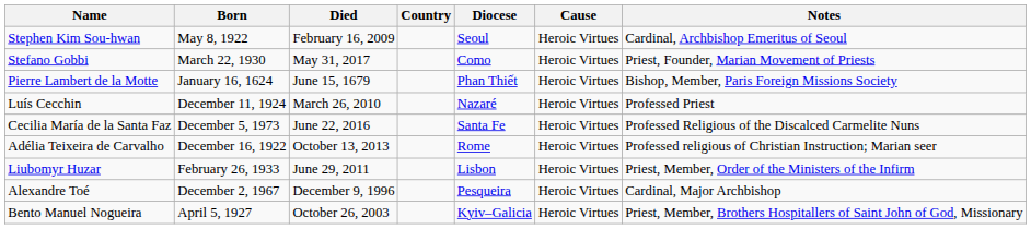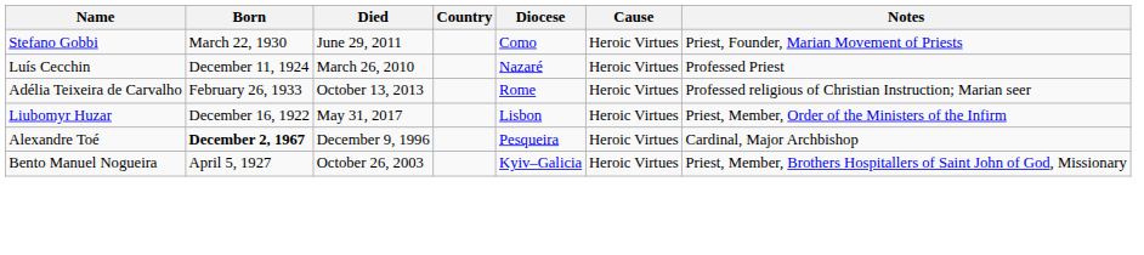- row: Stephen Kim Sou-hwan | May 8, 1922 | February 16, 2009 | Seoul | Heroic Virtues | Cardinal, Archbishop Emeritus of Seoul
Stefano Gobbi | Died: May 31, 2017 -> June 29, 2011
- row: Pierre Lambert de la Motte | January 16, 1624 | June 15, 1679 | Phan Thiết | Heroic Virtues | Bishop, Member, Paris Foreign Missions Society
- row: Cecilia María de la Santa Faz | December 5, 1973 | June 22, 2016 | Santa Fe | Heroic Virtues | Professed Religious of the Discalced Carmelite Nuns
Adélia Teixeira de Carvalho | Born: December 16, 1922 -> February 26, 1933
Liubomyr Huzar | Born: February 26, 1933 -> December 16, 1922
Liubomyr Huzar | Died: June 29, 2011 -> May 31, 2017
Alexandre Toé | Born: normal -> bold
